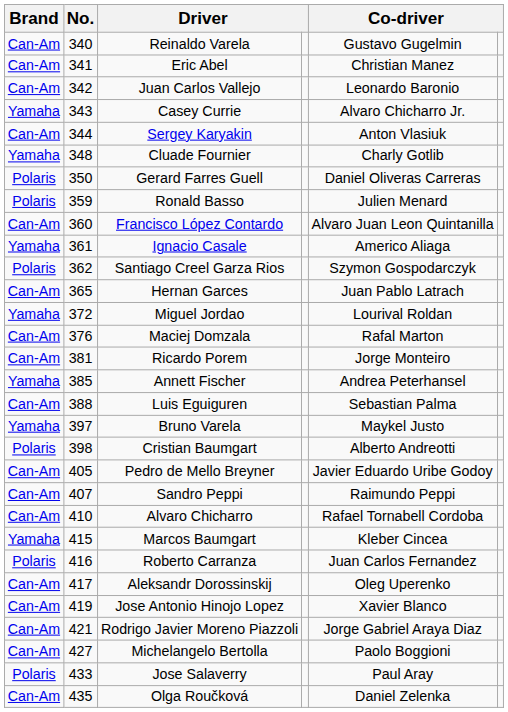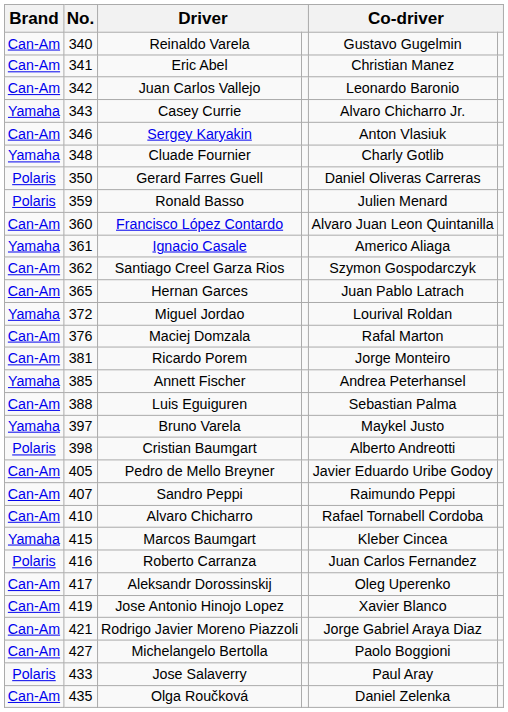Sergey Karyakin | No.: 344 -> 346
Santiago Creel Garza Rios | Brand: Polaris -> Can-Am
